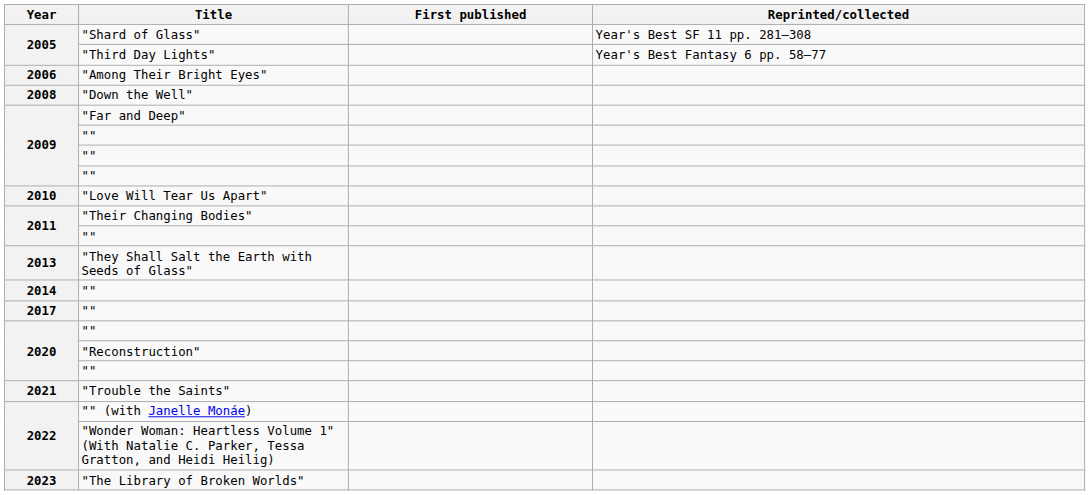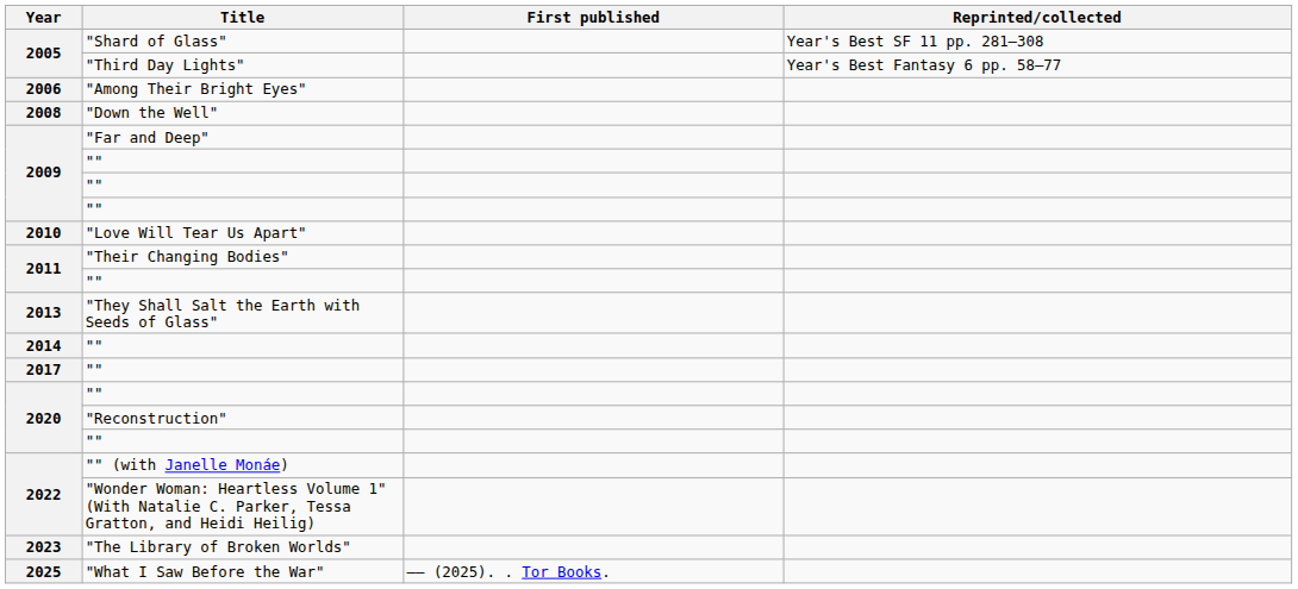- row: 2021 | "Trouble the Saints"
+ row: 2025 | "What I Saw Before the War" | —— (2025). . Tor Books.
